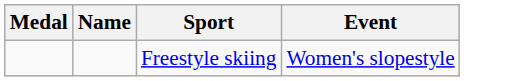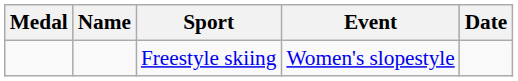+ column: Date
